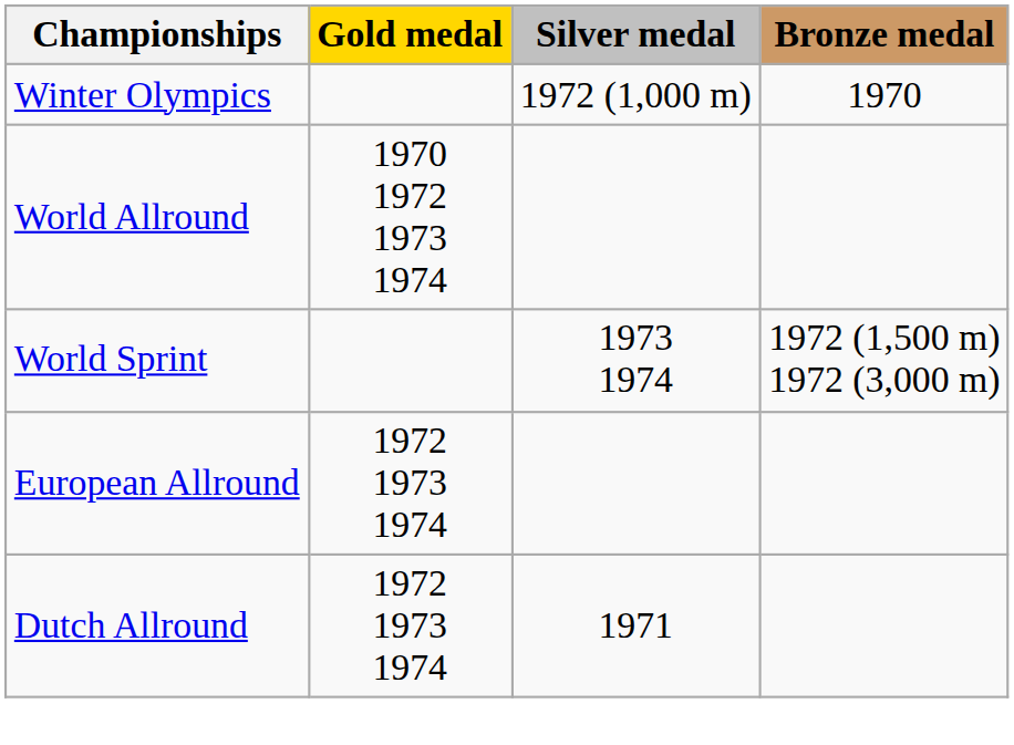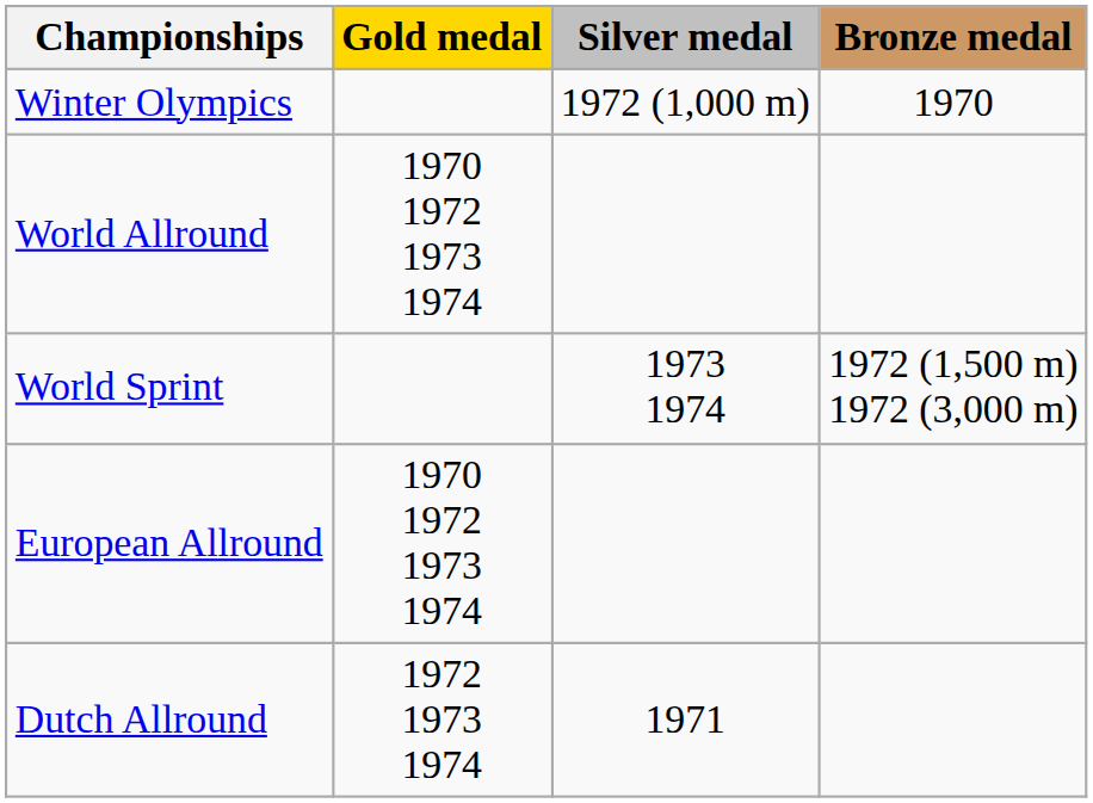European Allround | Gold medal: 1972 1973 1974 -> 1970 1972 1973 1974
